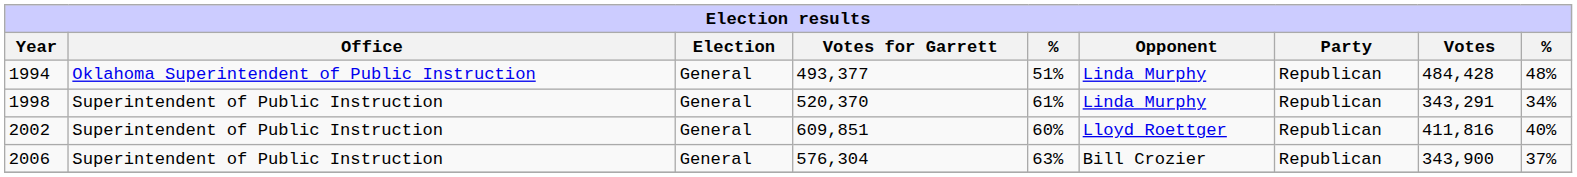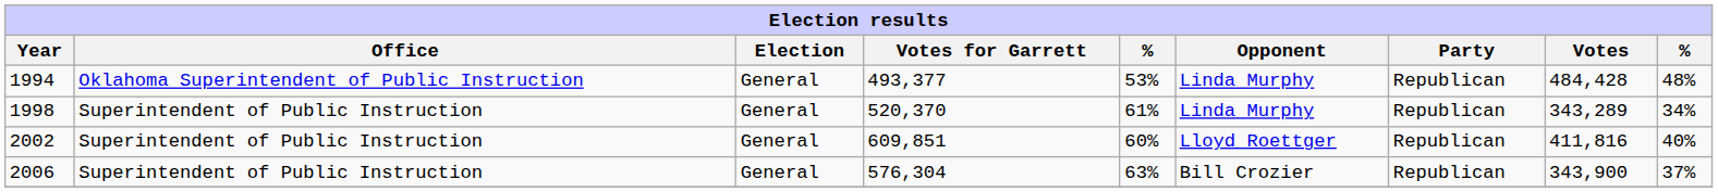1994 | column 5: 51% -> 53%
1998 | Votes: 343,291 -> 343,289
